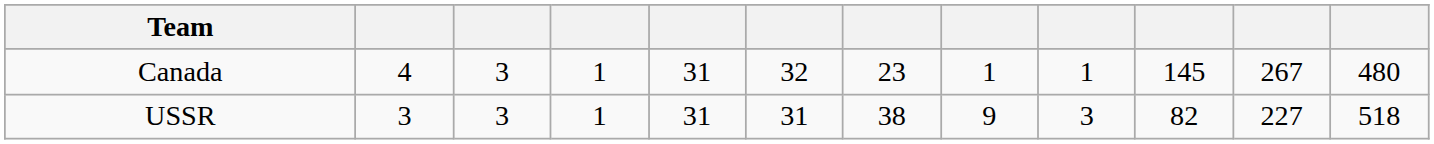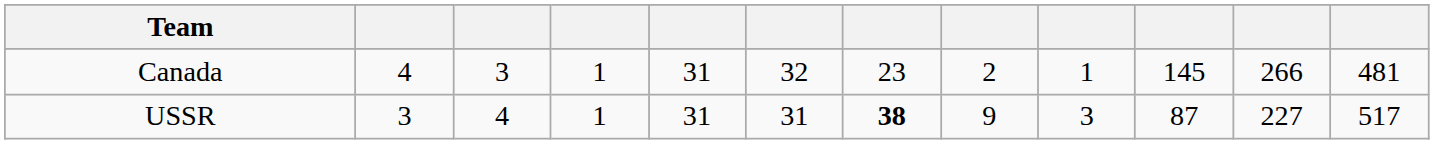Canada | column 8: 1 -> 2
Canada | column 11: 267 -> 266
Canada | column 12: 480 -> 481
USSR | column 3: 3 -> 4
USSR | column 7: normal -> bold
USSR | column 10: 82 -> 87
USSR | column 12: 518 -> 517
